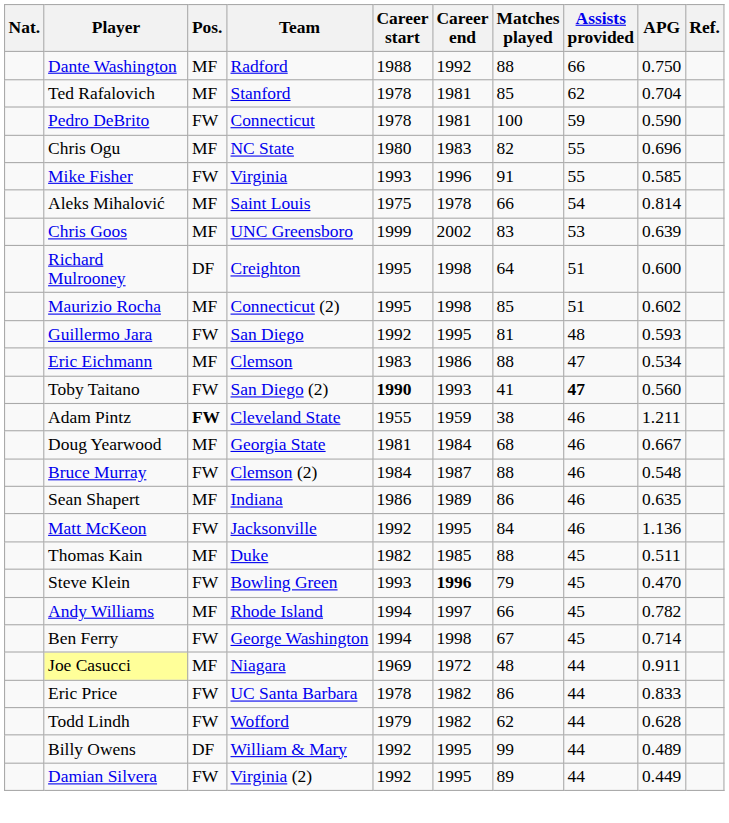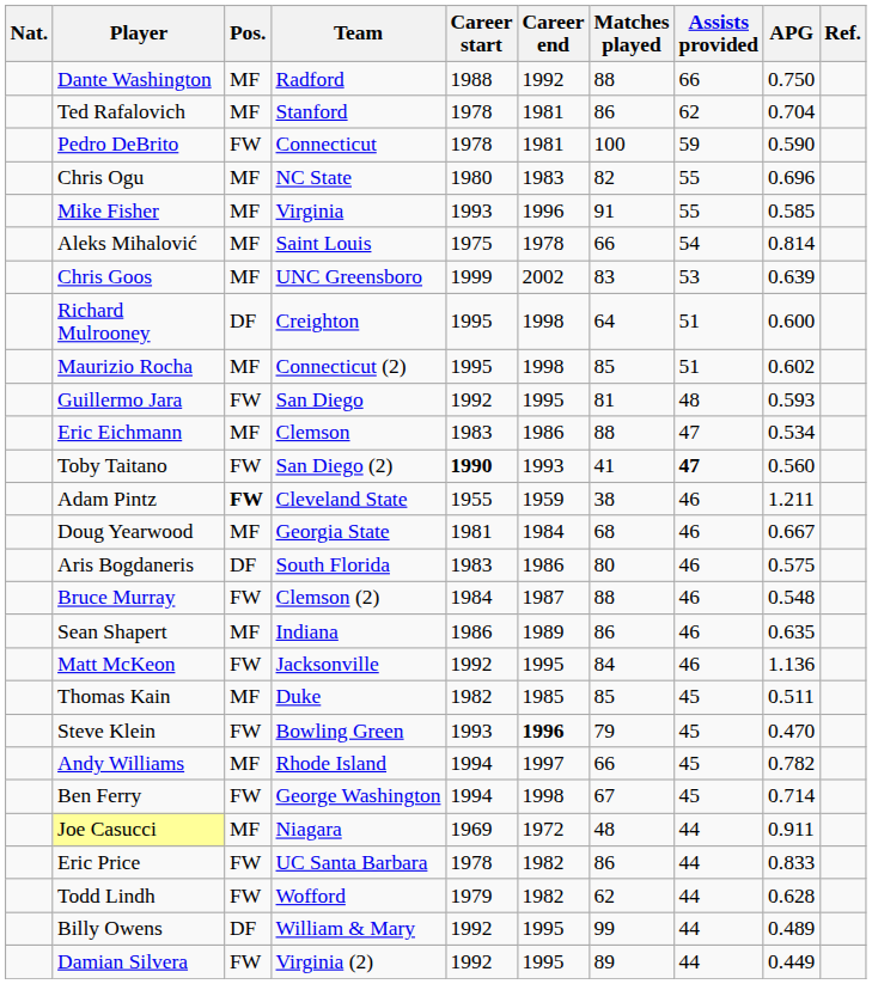Ted Rafalovich | Matches played: 85 -> 86
Mike Fisher | Pos.: FW -> MF
+ row: Aris Bogdaneris | DF | South Florida | 1983 | 1986 | 80 | 46 | 0.575
Thomas Kain | Matches played: 88 -> 85
